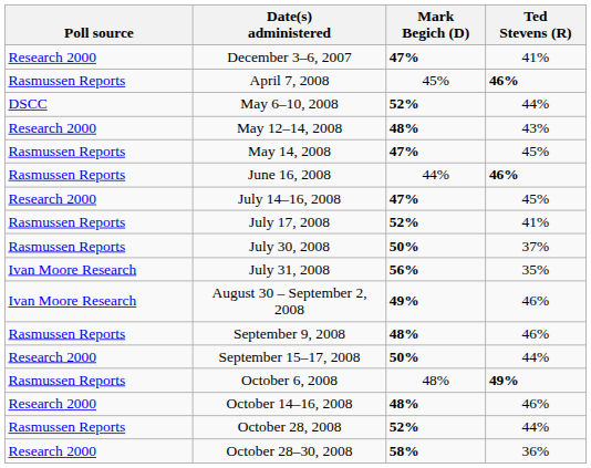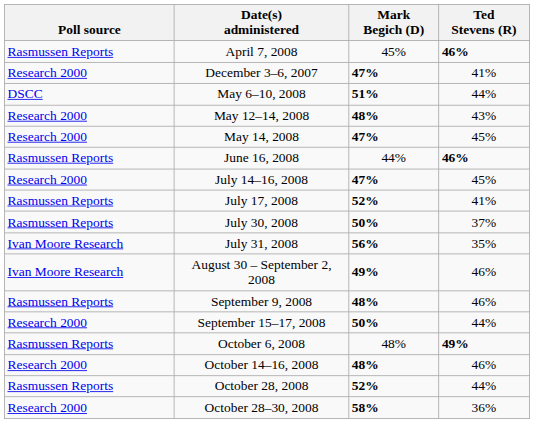rows swapped: December 3–6, 2007 <-> April 7, 2008
May 6–10, 2008 | Mark Begich (D): 52% -> 51%
May 14, 2008 | Poll source: Rasmussen Reports -> Research 2000
